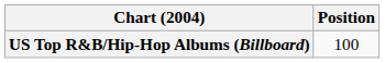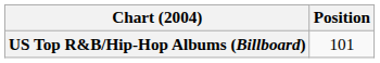US Top R&B/Hip-Hop Albums (Billboard) | Position: 100 -> 101
